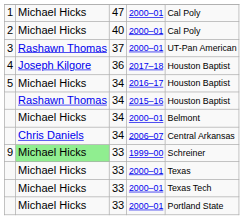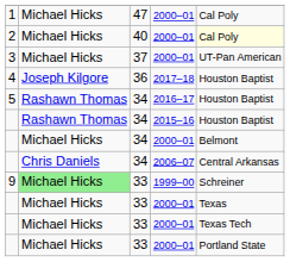2 | column 5: no background -> lightyellow background
3 | column 2: Rashawn Thomas -> Michael Hicks
5 | column 2: Michael Hicks -> Rashawn Thomas
